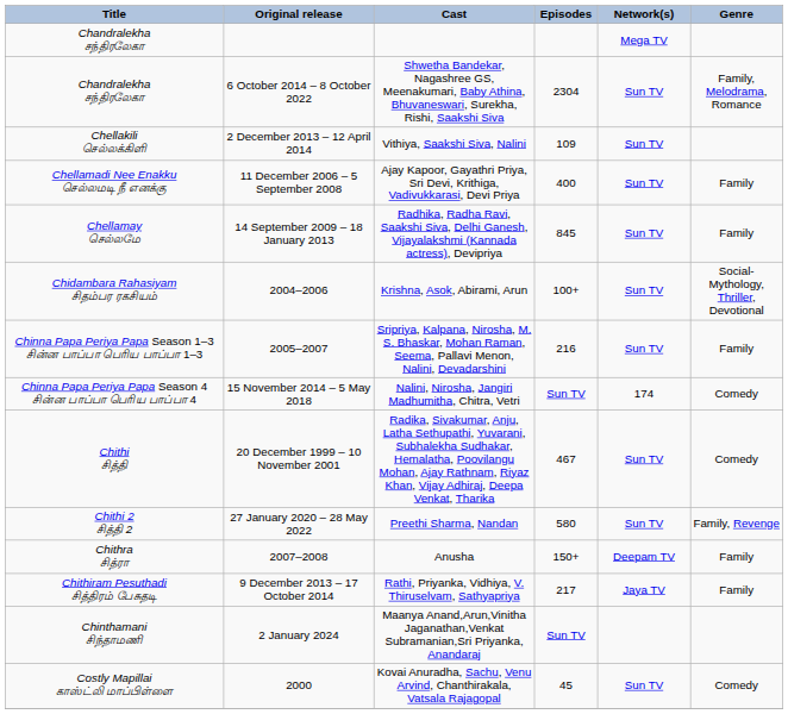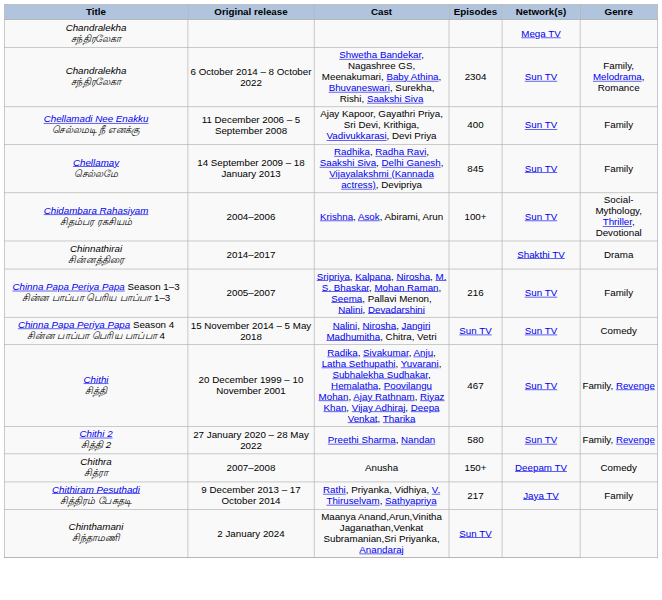- row: Chellakili செல்லக்கிளி | 2 December 2013 – 12 April 2014 | Vithiya, Saakshi Siva, Nalini | 109 | Sun TV
+ row: Chinnathirai சின்னத்திரை | 2014–2017 | Shakthi TV | Drama
15 November 2014 – 5 May 2018 | Network(s): 174 -> Sun TV
20 December 1999 – 10 November 2001 | Genre: Comedy -> Family, Revenge
2007–2008 | Genre: Family -> Comedy
- row: Costly Mapillai காஸ்ட்லி மாப்பிள்ளை | 2000 | Kovai Anuradha, Sachu, Venu Arvind, Chanthirakala, Vatsala Rajagopal | 45 | Sun TV | Comedy
